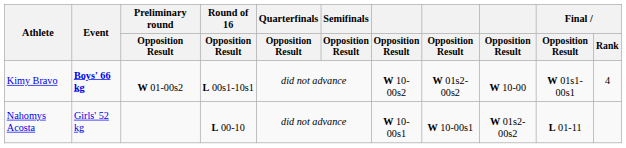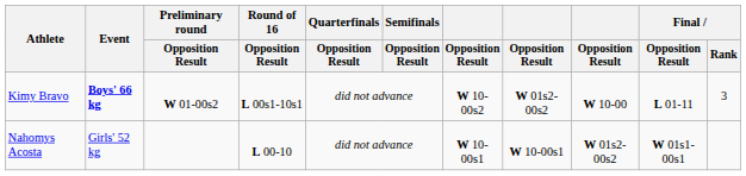Kimy Bravo | Final / Opposition Result: W 01s1-00s1 -> L 01-11
Kimy Bravo | Final / Rank: 4 -> 3
Nahomys Acosta | Final / Opposition Result: L 01-11 -> W 01s1-00s1
